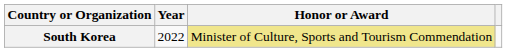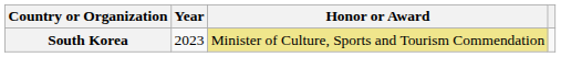South Korea | Year: 2022 -> 2023
